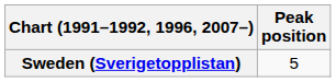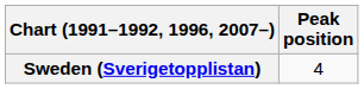Sweden (Sverigetopplistan) | Peak position: 5 -> 4
